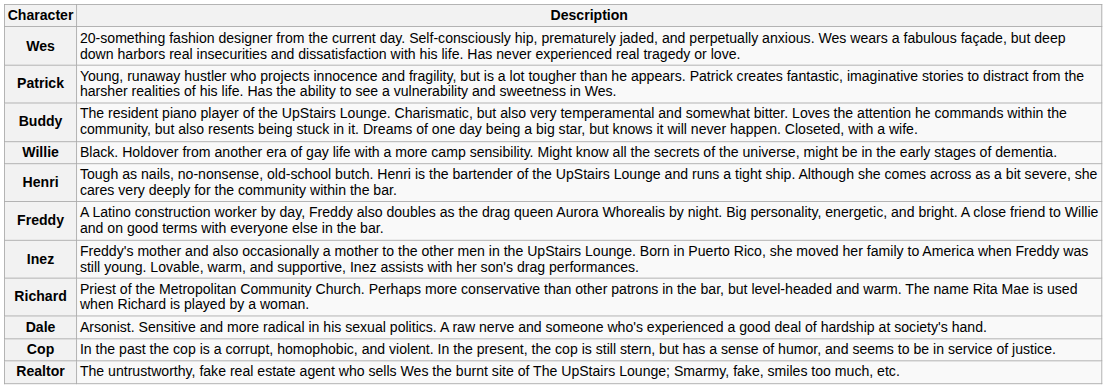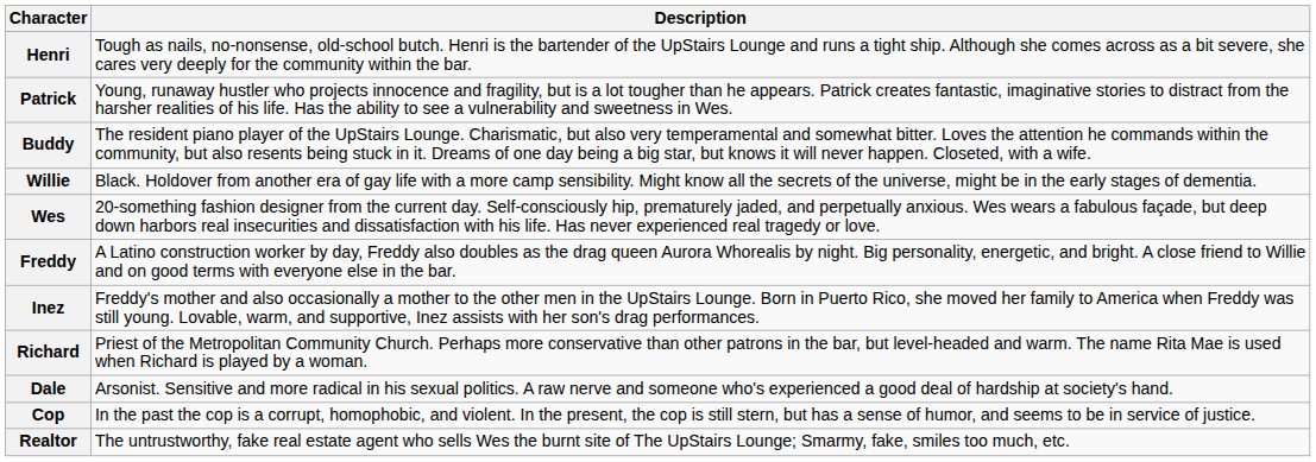rows swapped: Wes <-> Henri
